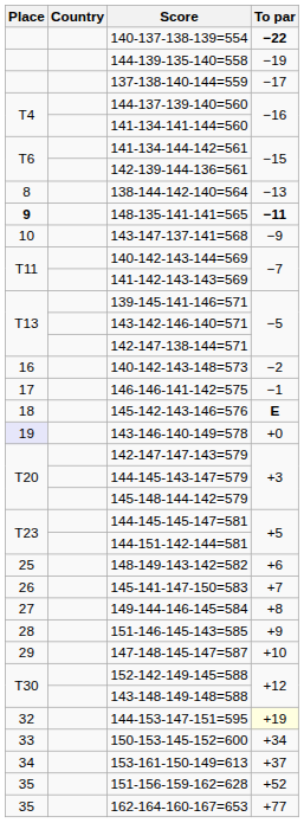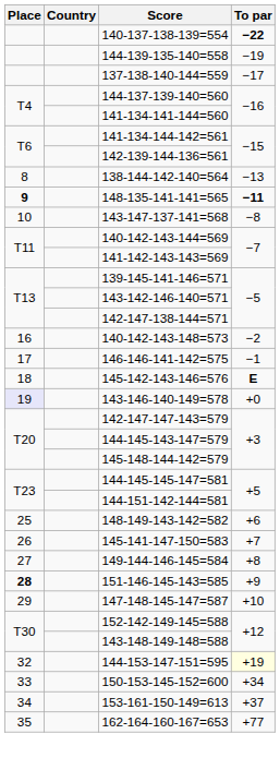143-147-137-141=568 | To par: −9 -> −8
151-146-145-143=585 | Place: normal -> bold
- row: 35 | 151-156-159-162=628 | +52
